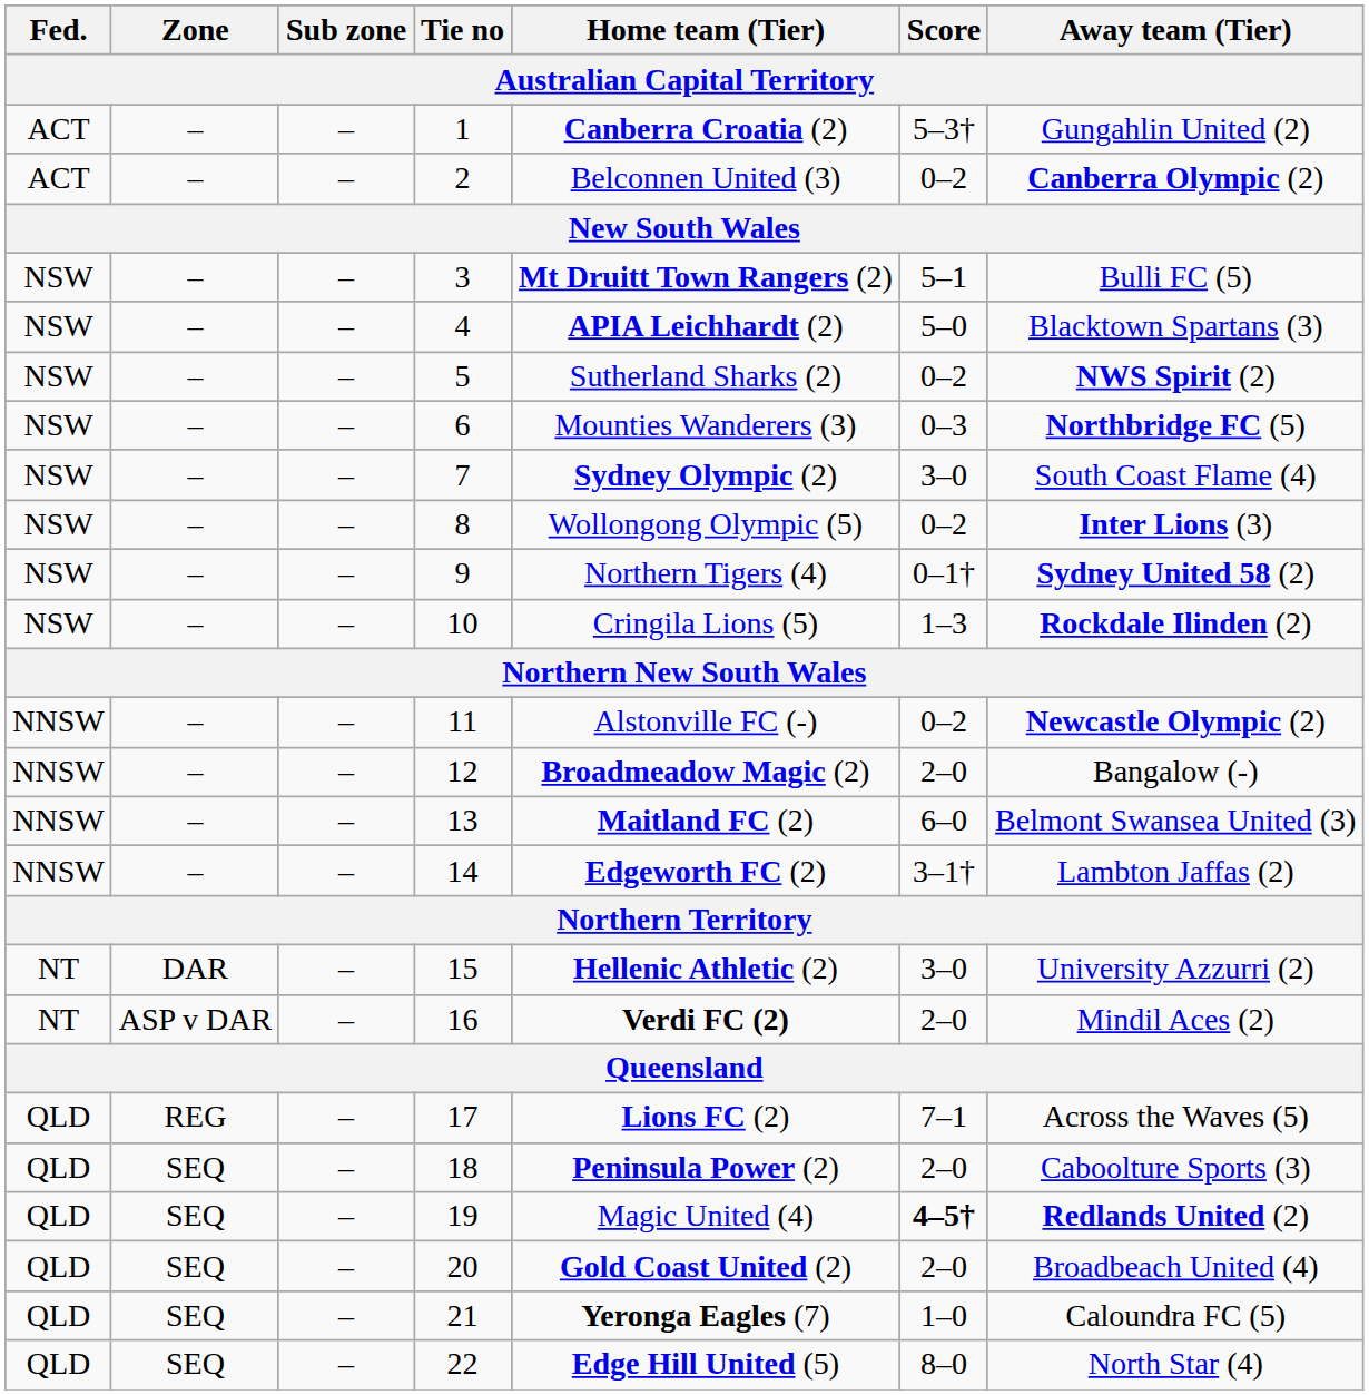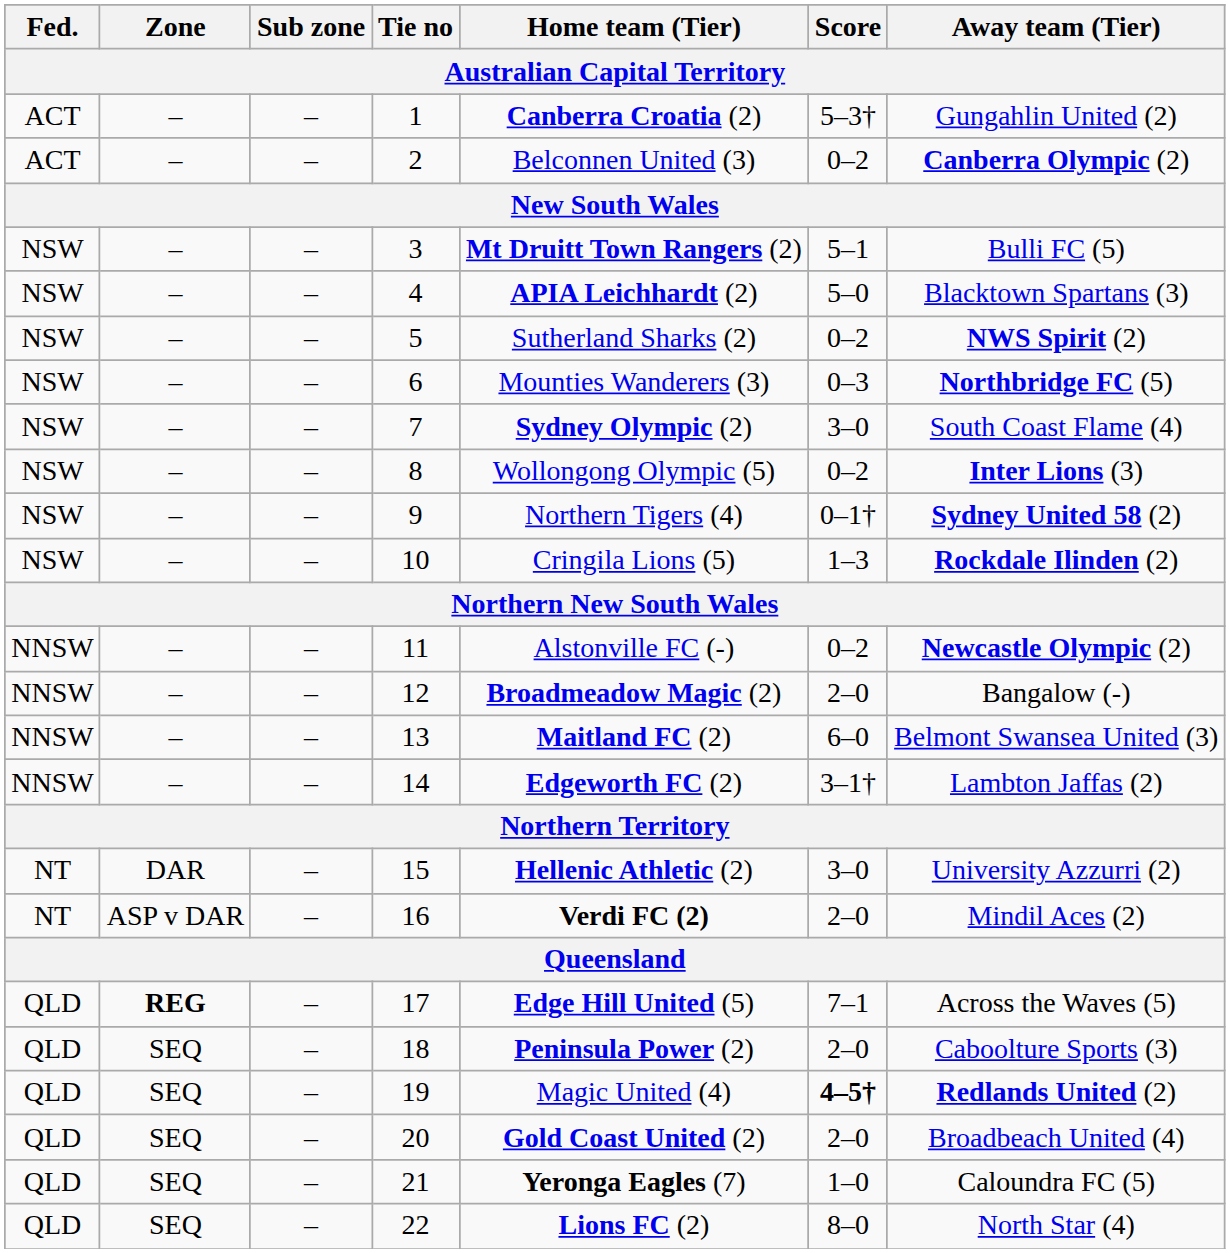17 | Zone: normal -> bold
17 | Home team (Tier): Lions FC (2) -> Edge Hill United (5)
22 | Home team (Tier): Edge Hill United (5) -> Lions FC (2)
